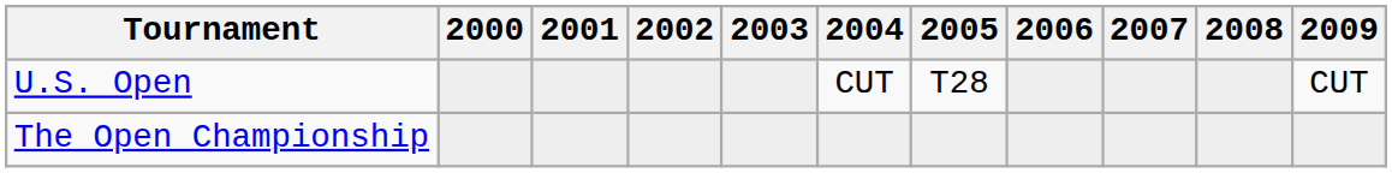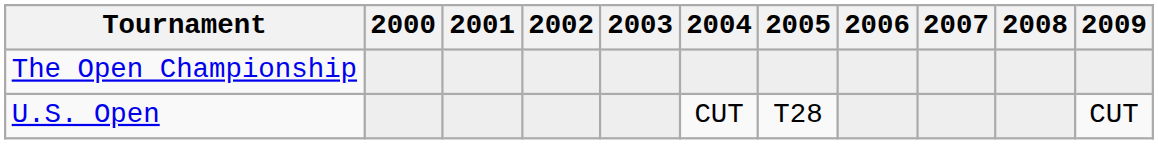rows swapped: U.S. Open <-> The Open Championship
